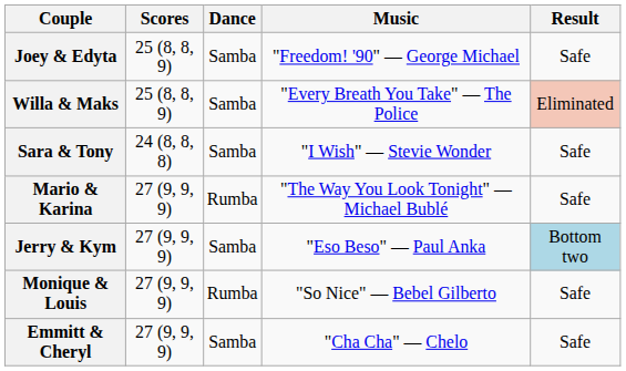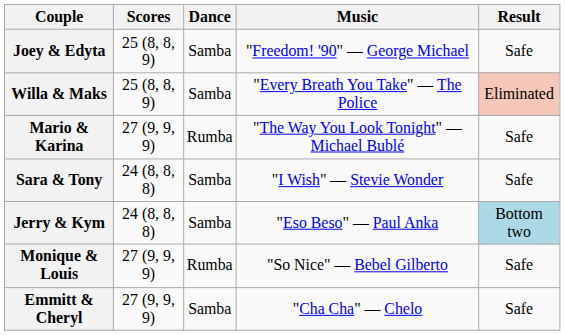rows swapped: Sara & Tony <-> Mario & Karina
Jerry & Kym | Scores: 27 (9, 9, 9) -> 24 (8, 8, 8)
